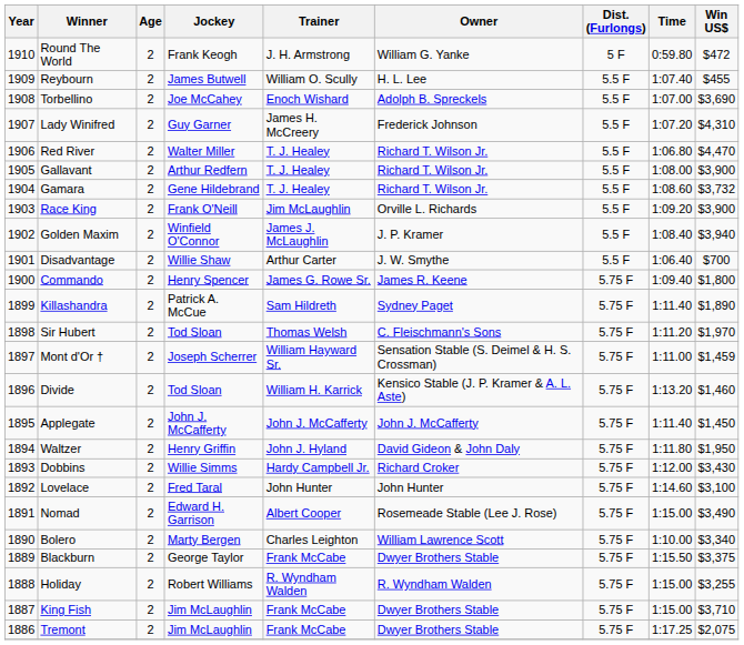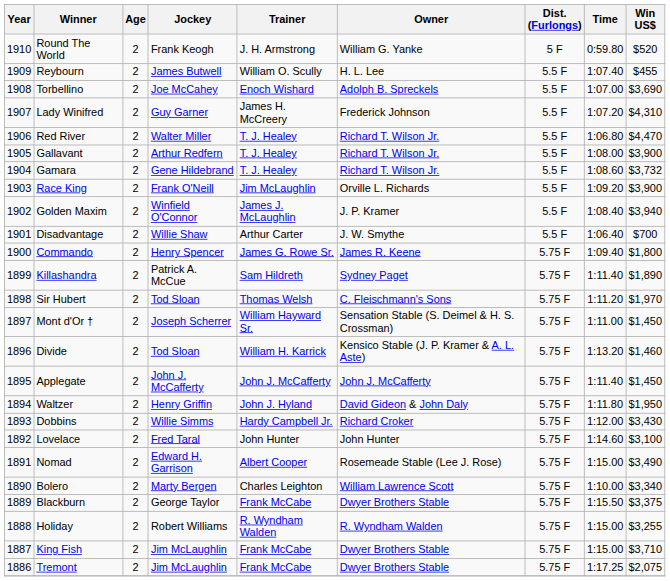Round The World | Win US$: $472 -> $520
Mont d'Or † | Win US$: $1,459 -> $1,450
